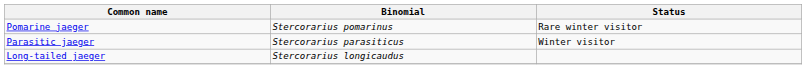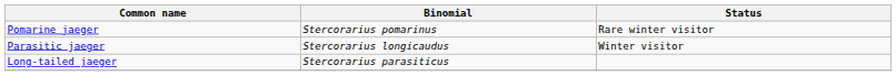Parasitic jaeger | Binomial: Stercorarius parasiticus -> Stercorarius longicaudus
Long-tailed jaeger | Binomial: Stercorarius longicaudus -> Stercorarius parasiticus
